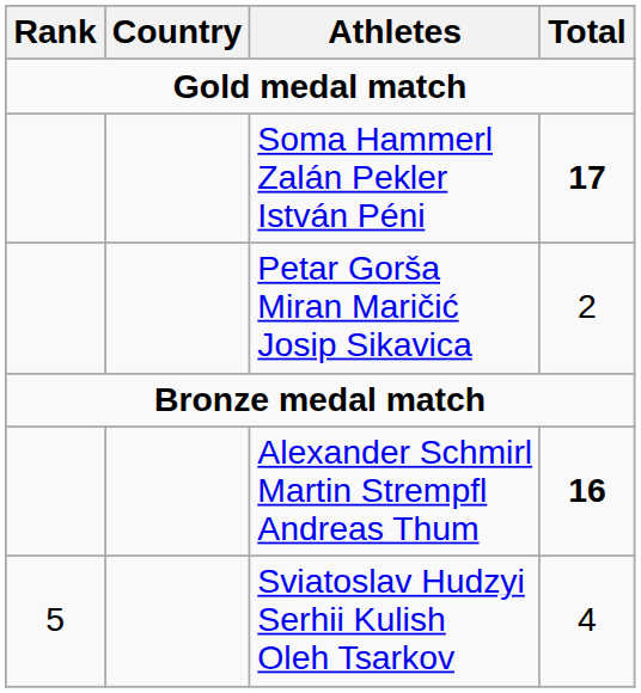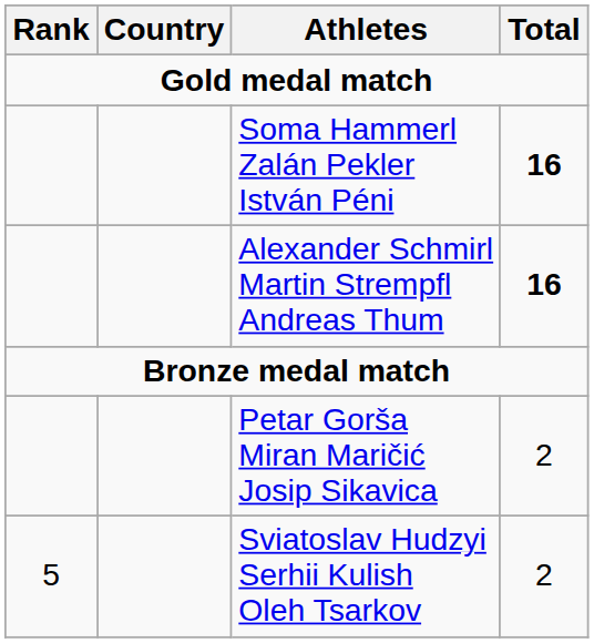Soma Hammerl Zalán Pekler István Péni | Total: 17 -> 16
rows swapped: Petar Gorša Miran Maričić Josip Sikavica <-> Alexander Schmirl Martin Strempfl Andreas Thum
Sviatoslav Hudzyi Serhii Kulish Oleh Tsarkov | Total: 4 -> 2
